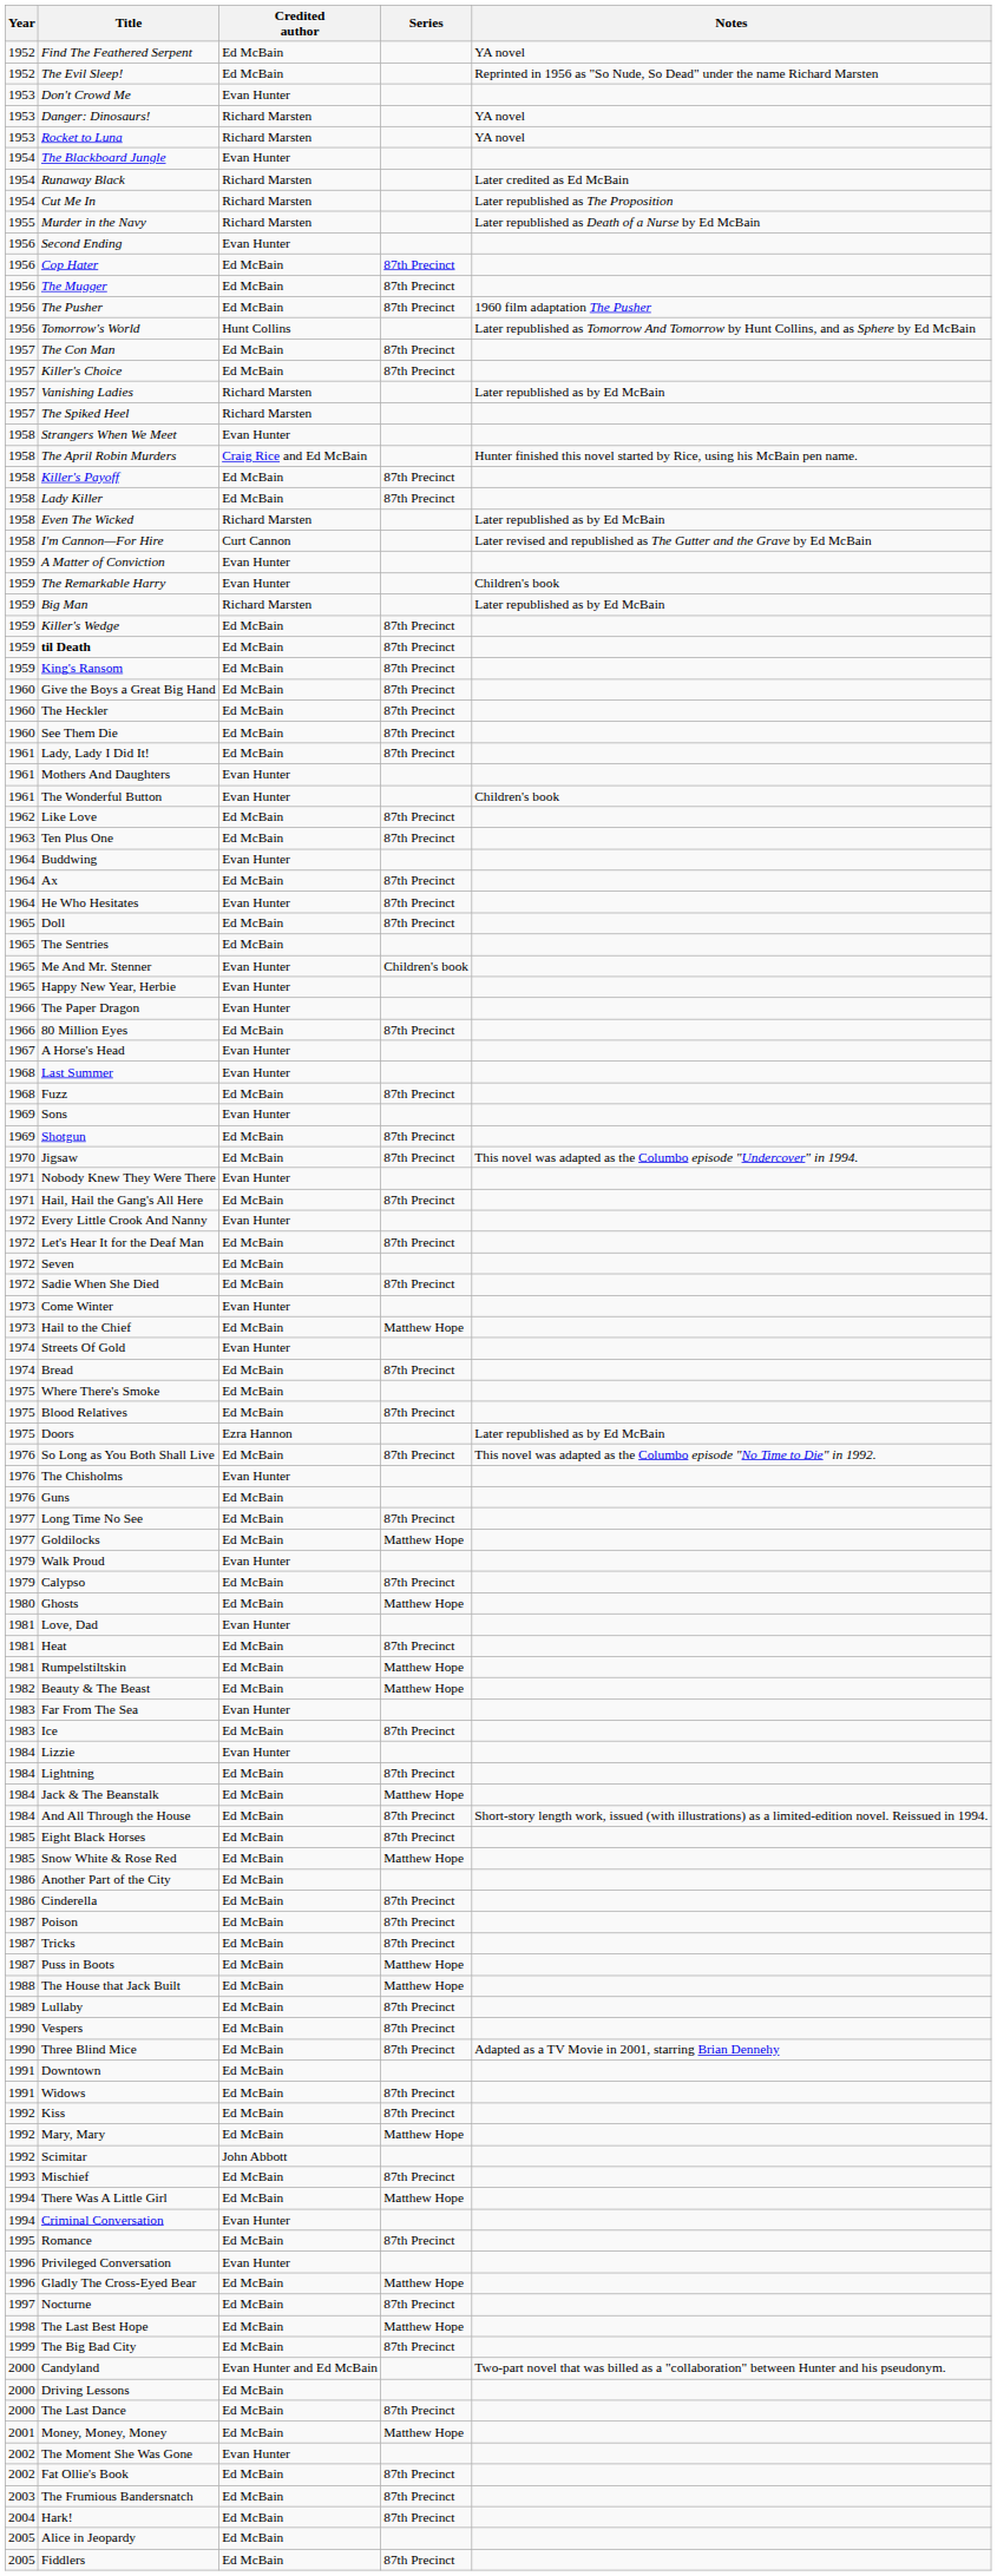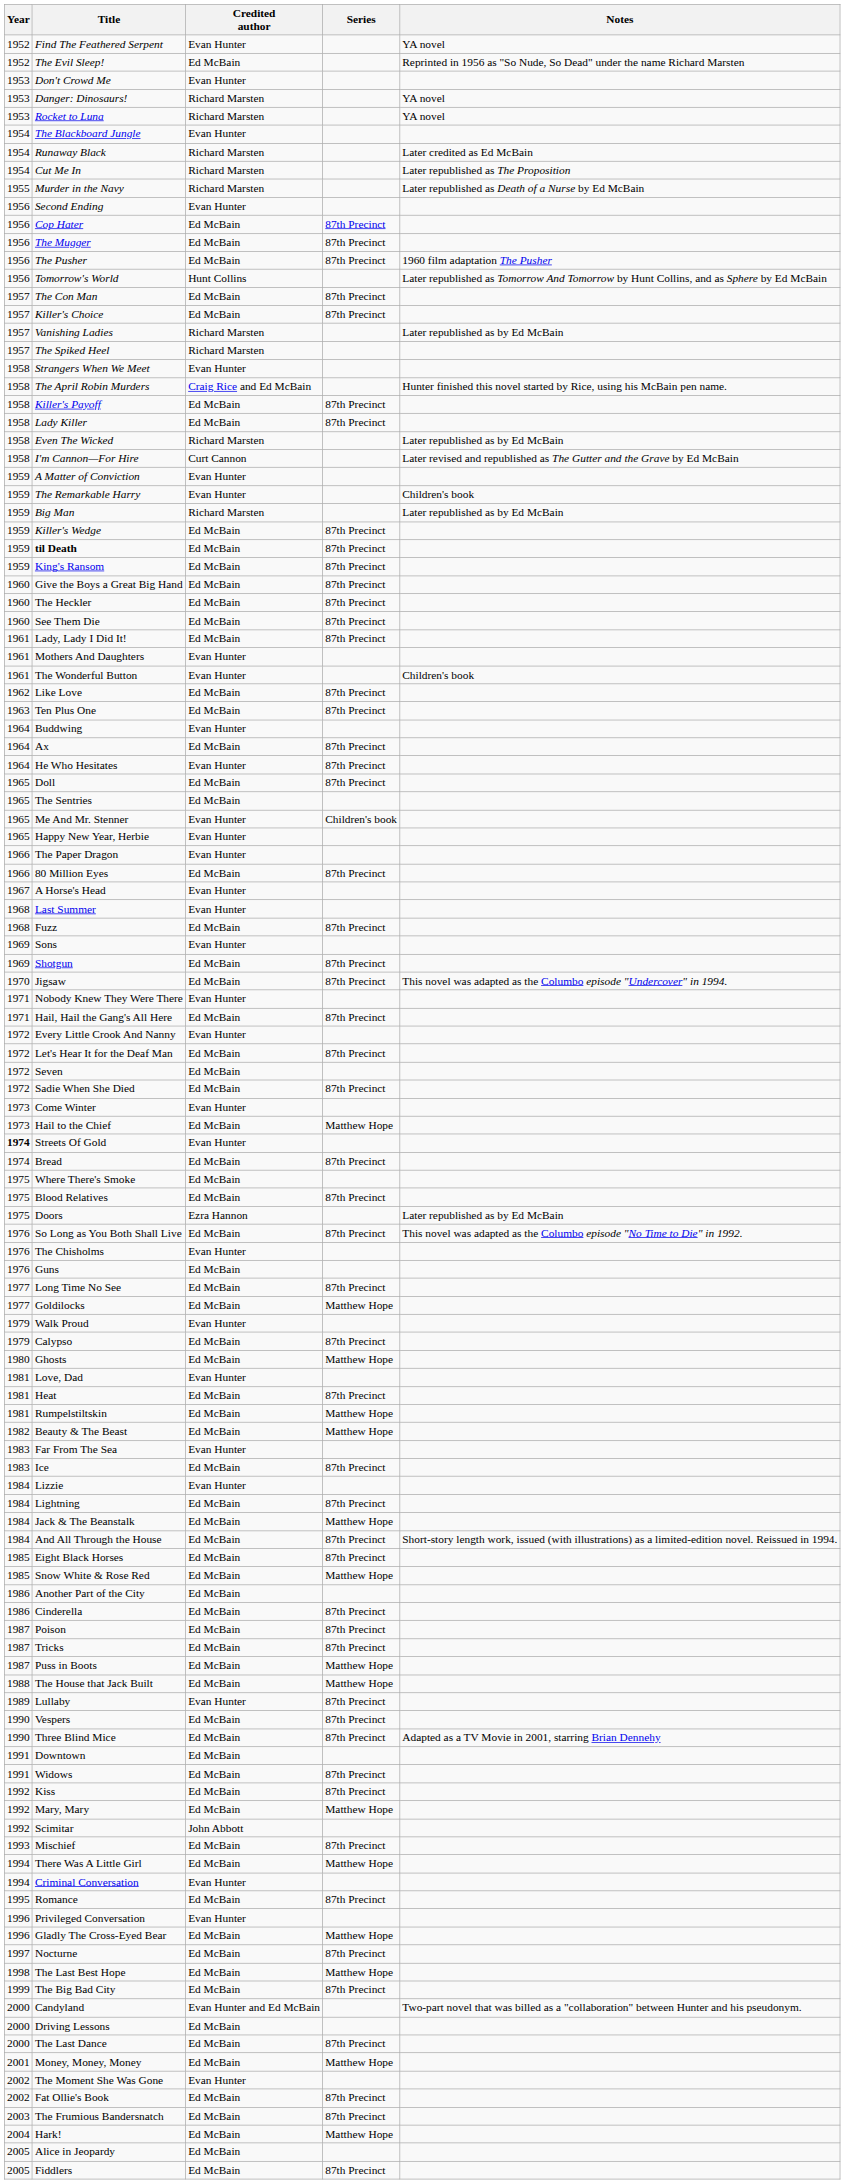Find The Feathered Serpent | Credited author: Ed McBain -> Evan Hunter
Streets Of Gold | Year: normal -> bold
Lullaby | Credited author: Ed McBain -> Evan Hunter
Hark! | Series: 87th Precinct -> Matthew Hope
